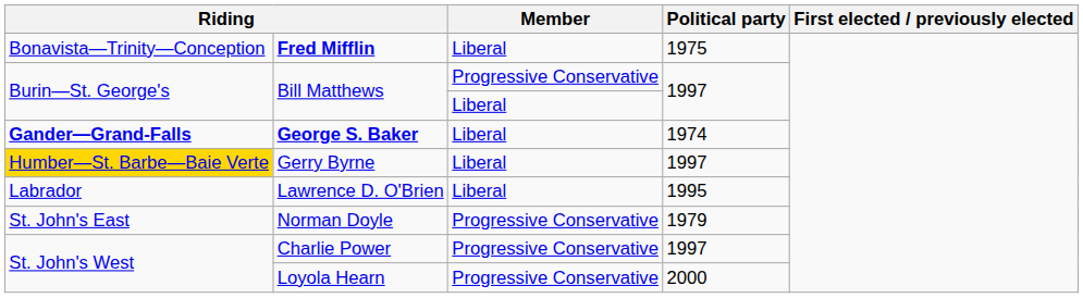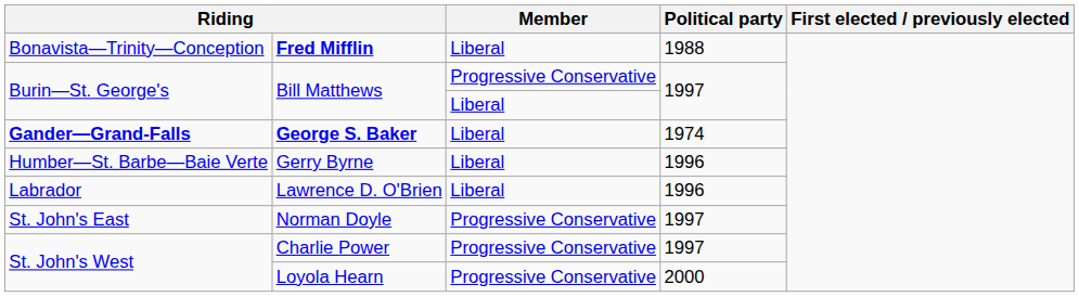Fred Mifflin | Political party: 1975 -> 1988
Gerry Byrne | column 1: gold background -> no background
Gerry Byrne | Political party: 1997 -> 1996
Lawrence D. O'Brien | Political party: 1995 -> 1996
Norman Doyle | Political party: 1979 -> 1997
